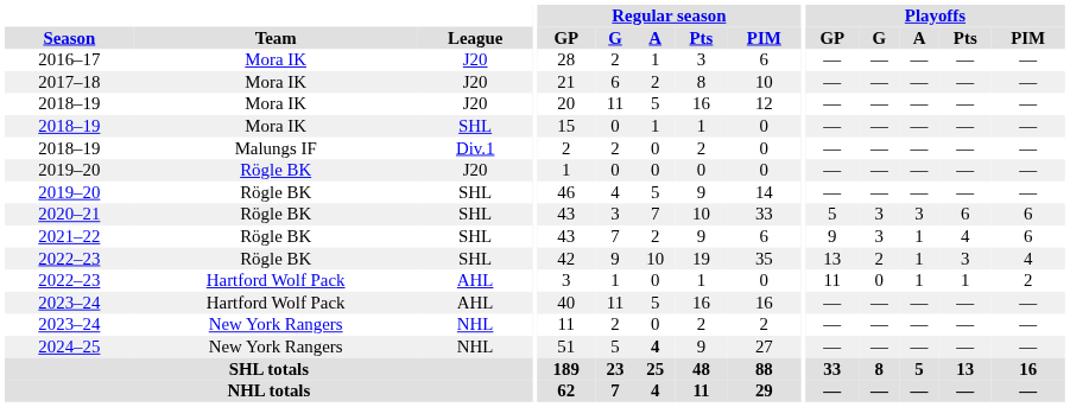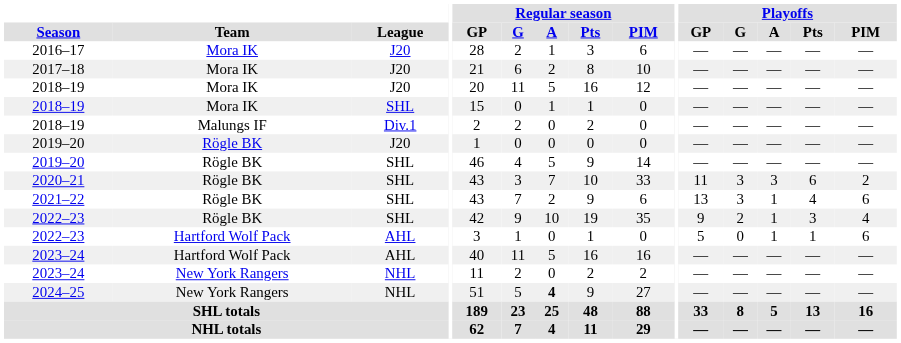2020–21 | Playoffs / GP: 5 -> 11
2020–21 | Playoffs / PIM: 6 -> 2
2021–22 | Playoffs / GP: 9 -> 13
2022–23 / SHL | Playoffs / GP: 13 -> 9
2022–23 / AHL | Playoffs / GP: 11 -> 5
2022–23 / AHL | Playoffs / PIM: 2 -> 6
